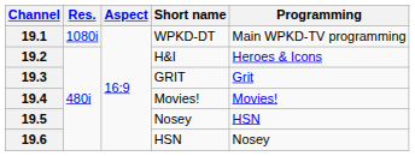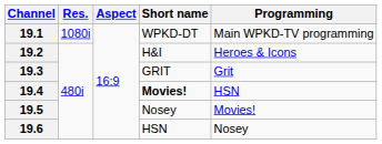19.4 | Short name: normal -> bold
19.4 | Programming: Movies! -> HSN
19.5 | Programming: HSN -> Movies!
